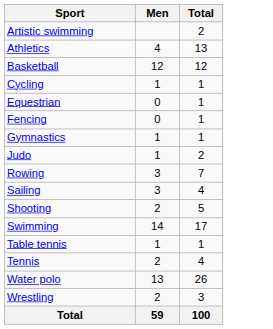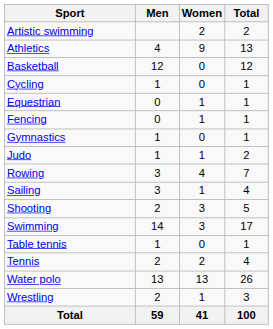+ column: Women | 2 | 9 | 0 | 0 | 1 | 1 | 0 | 1 | 4 | 1 | 3 | 3 | 0 | 2 | 13 | 1 | 41
